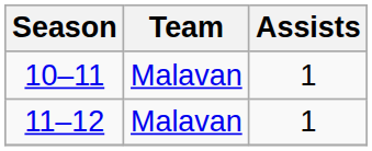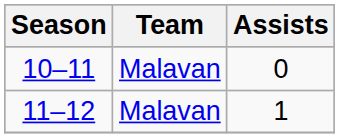10–11 | Assists: 1 -> 0
